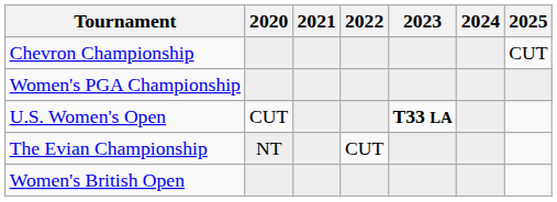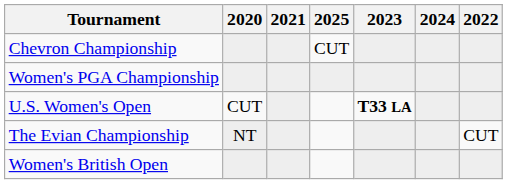columns swapped: 2022 <-> 2025
